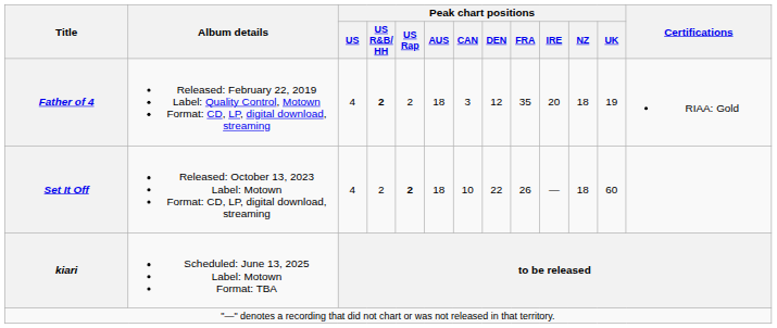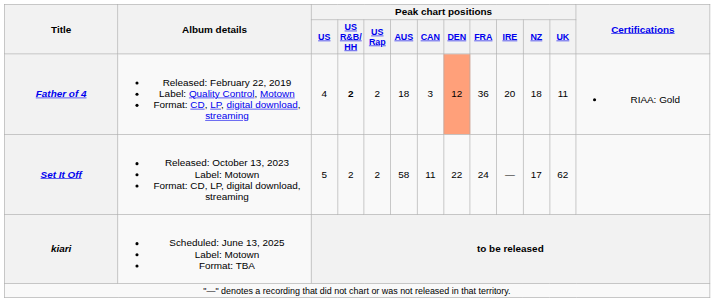Father of 4 | Peak chart positions / DEN: no background -> lightsalmon background
Father of 4 | Peak chart positions / FRA: 35 -> 36
Father of 4 | Peak chart positions / UK: 19 -> 11
Set It Off | Peak chart positions / US: 4 -> 5
Set It Off | Peak chart positions / US Rap: bold -> normal
Set It Off | Peak chart positions / AUS: 18 -> 58
Set It Off | Peak chart positions / CAN: 10 -> 11
Set It Off | Peak chart positions / FRA: 26 -> 24
Set It Off | Peak chart positions / NZ: 18 -> 17
Set It Off | Peak chart positions / UK: 60 -> 62
